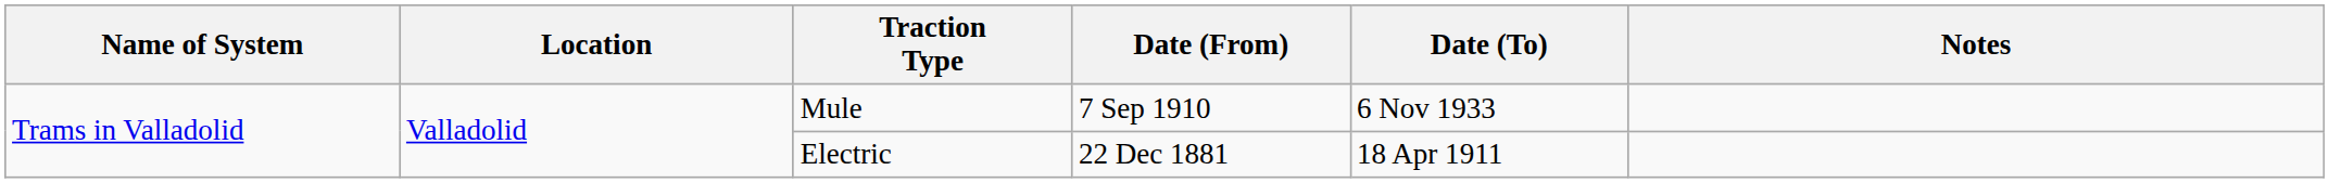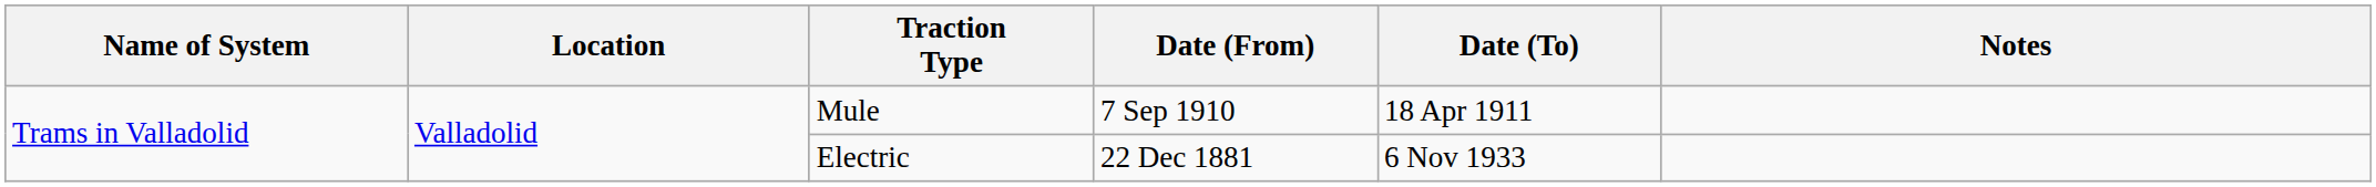Mule | Date (To): 6 Nov 1933 -> 18 Apr 1911
Electric | Date (To): 18 Apr 1911 -> 6 Nov 1933
